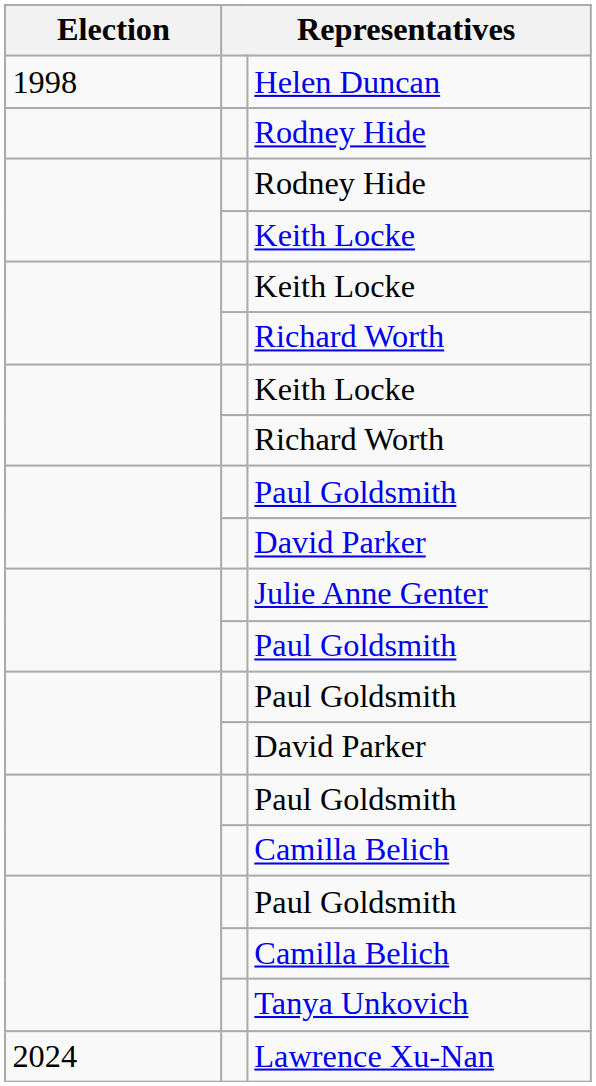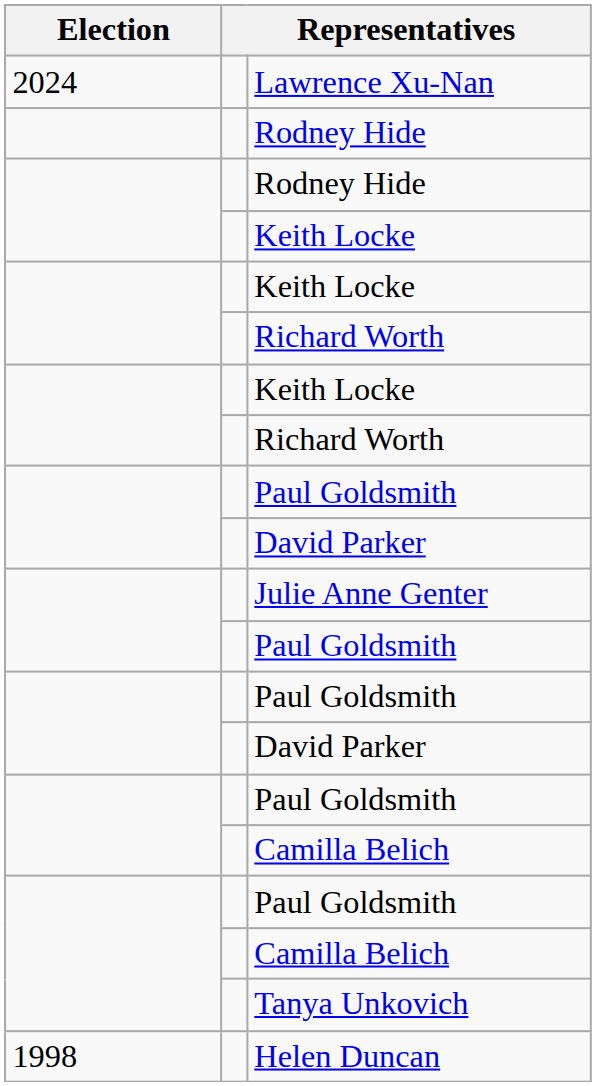rows swapped: Helen Duncan <-> Lawrence Xu-Nan
